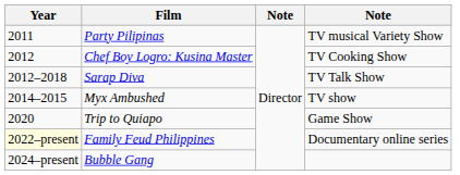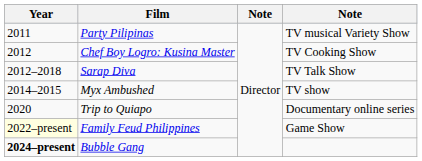Trip to Quiapo | column 4: Game Show -> Documentary online series
Family Feud Philippines | column 4: Documentary online series -> Game Show
Bubble Gang | Year: normal -> bold
